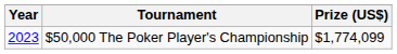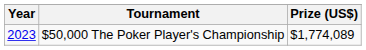$50,000 The Poker Player's Championship | Prize (US$): $1,774,099 -> $1,774,089
